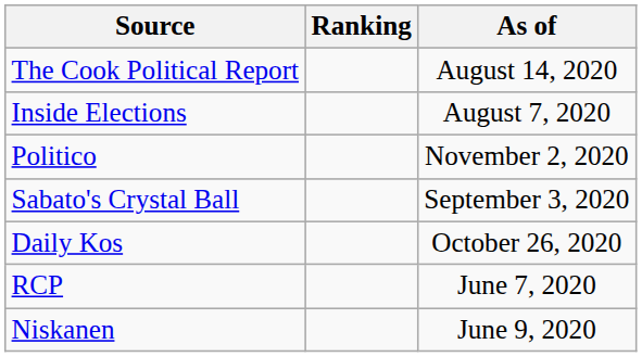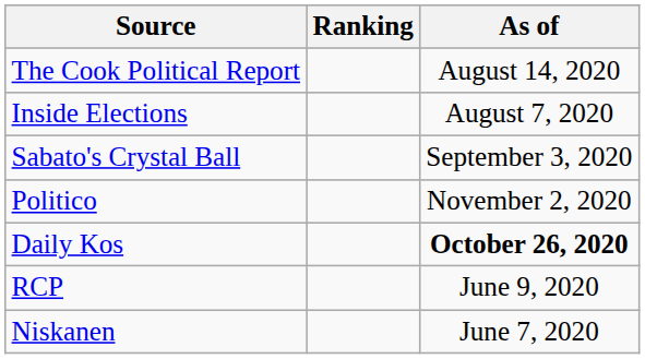rows swapped: Sabato's Crystal Ball <-> Politico
Daily Kos | As of: normal -> bold
RCP | As of: June 7, 2020 -> June 9, 2020
Niskanen | As of: June 9, 2020 -> June 7, 2020
